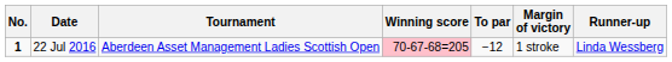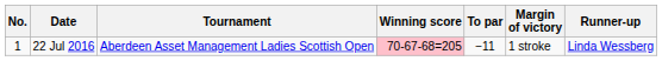22 Jul 2016 | No.: bold -> normal
22 Jul 2016 | To par: −12 -> −11
